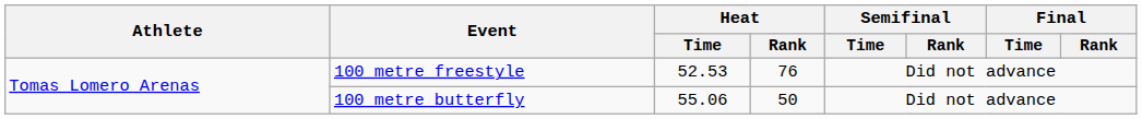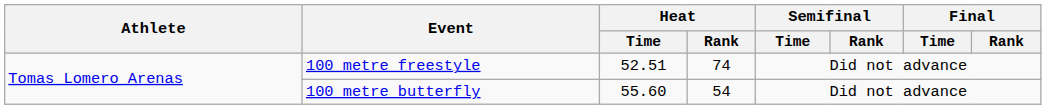100 metre freestyle | Heat / Time: 52.53 -> 52.51
100 metre freestyle | Heat / Rank: 76 -> 74
100 metre butterfly | Heat / Time: 55.06 -> 55.60
100 metre butterfly | Heat / Rank: 50 -> 54
